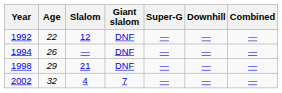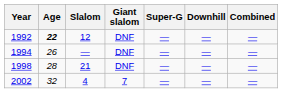1992 | Age: normal -> bold
1998 | Age: 29 -> 28
